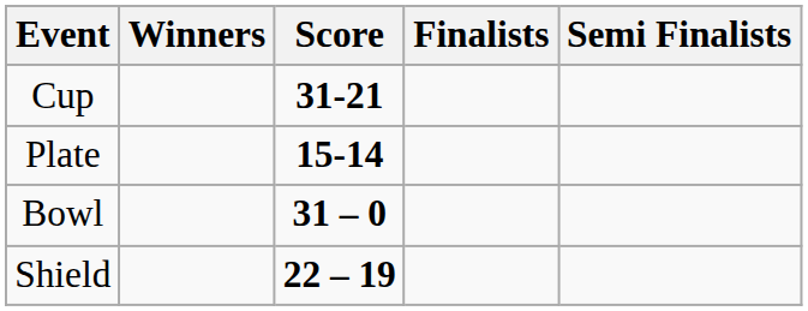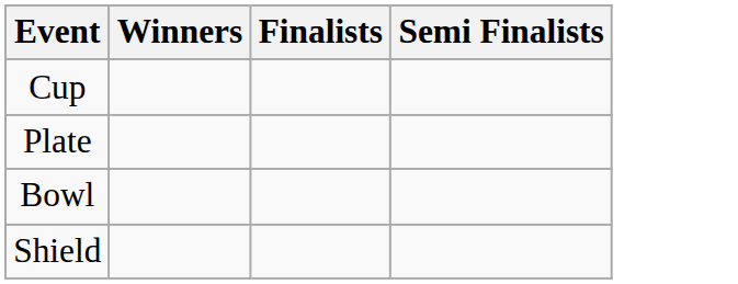- column: Score | 31-21 | 15-14 | 31 – 0 | 22 – 19
